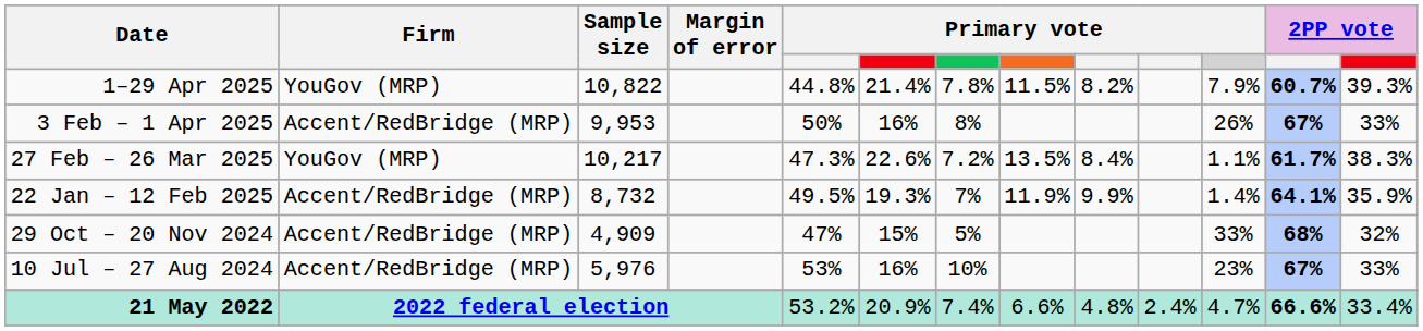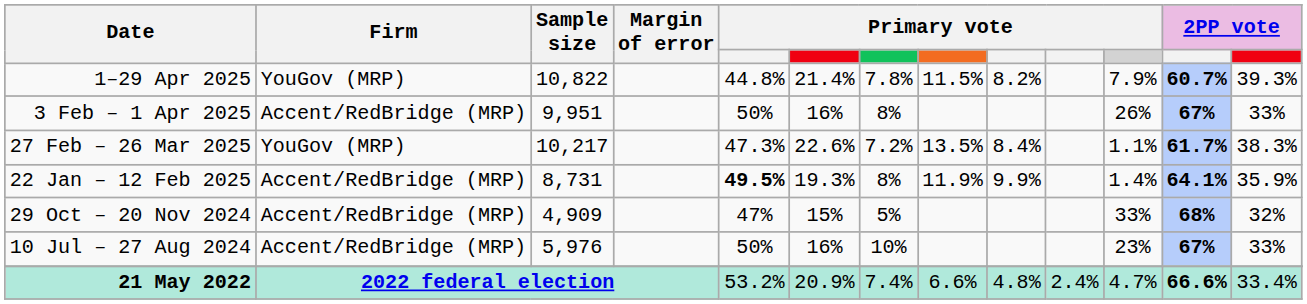3 Feb – 1 Apr 2025 | Sample size: 9,953 -> 9,951
22 Jan – 12 Feb 2025 | Sample size: 8,732 -> 8,731
22 Jan – 12 Feb 2025 | column 5: normal -> bold
22 Jan – 12 Feb 2025 | column 7: 7% -> 8%
10 Jul – 27 Aug 2024 | column 5: 53% -> 50%
